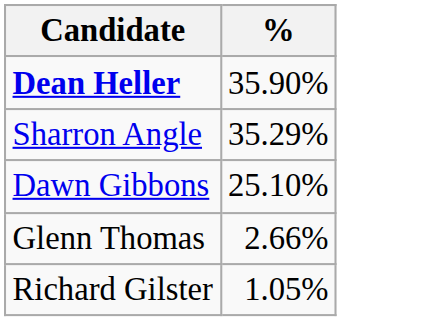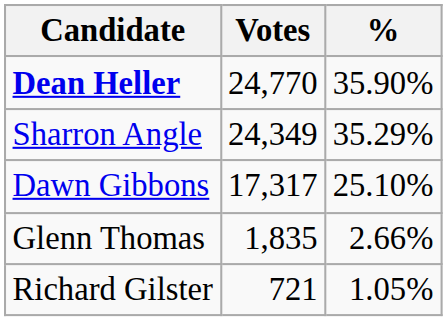+ column: Votes | 24,770 | 24,349 | 17,317 | 1,835 | 721
